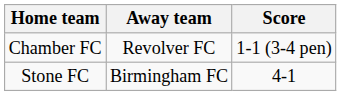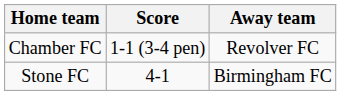columns swapped: Score <-> Away team
